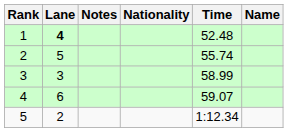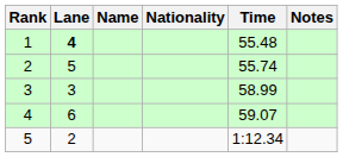columns swapped: Name <-> Notes
1 | Time: 52.48 -> 55.48
